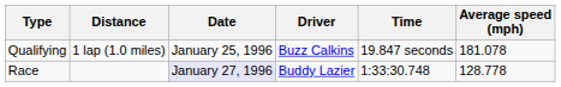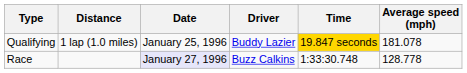Qualifying | Driver: Buzz Calkins -> Buddy Lazier
Qualifying | Time: no background -> gold background
Race | Driver: Buddy Lazier -> Buzz Calkins
